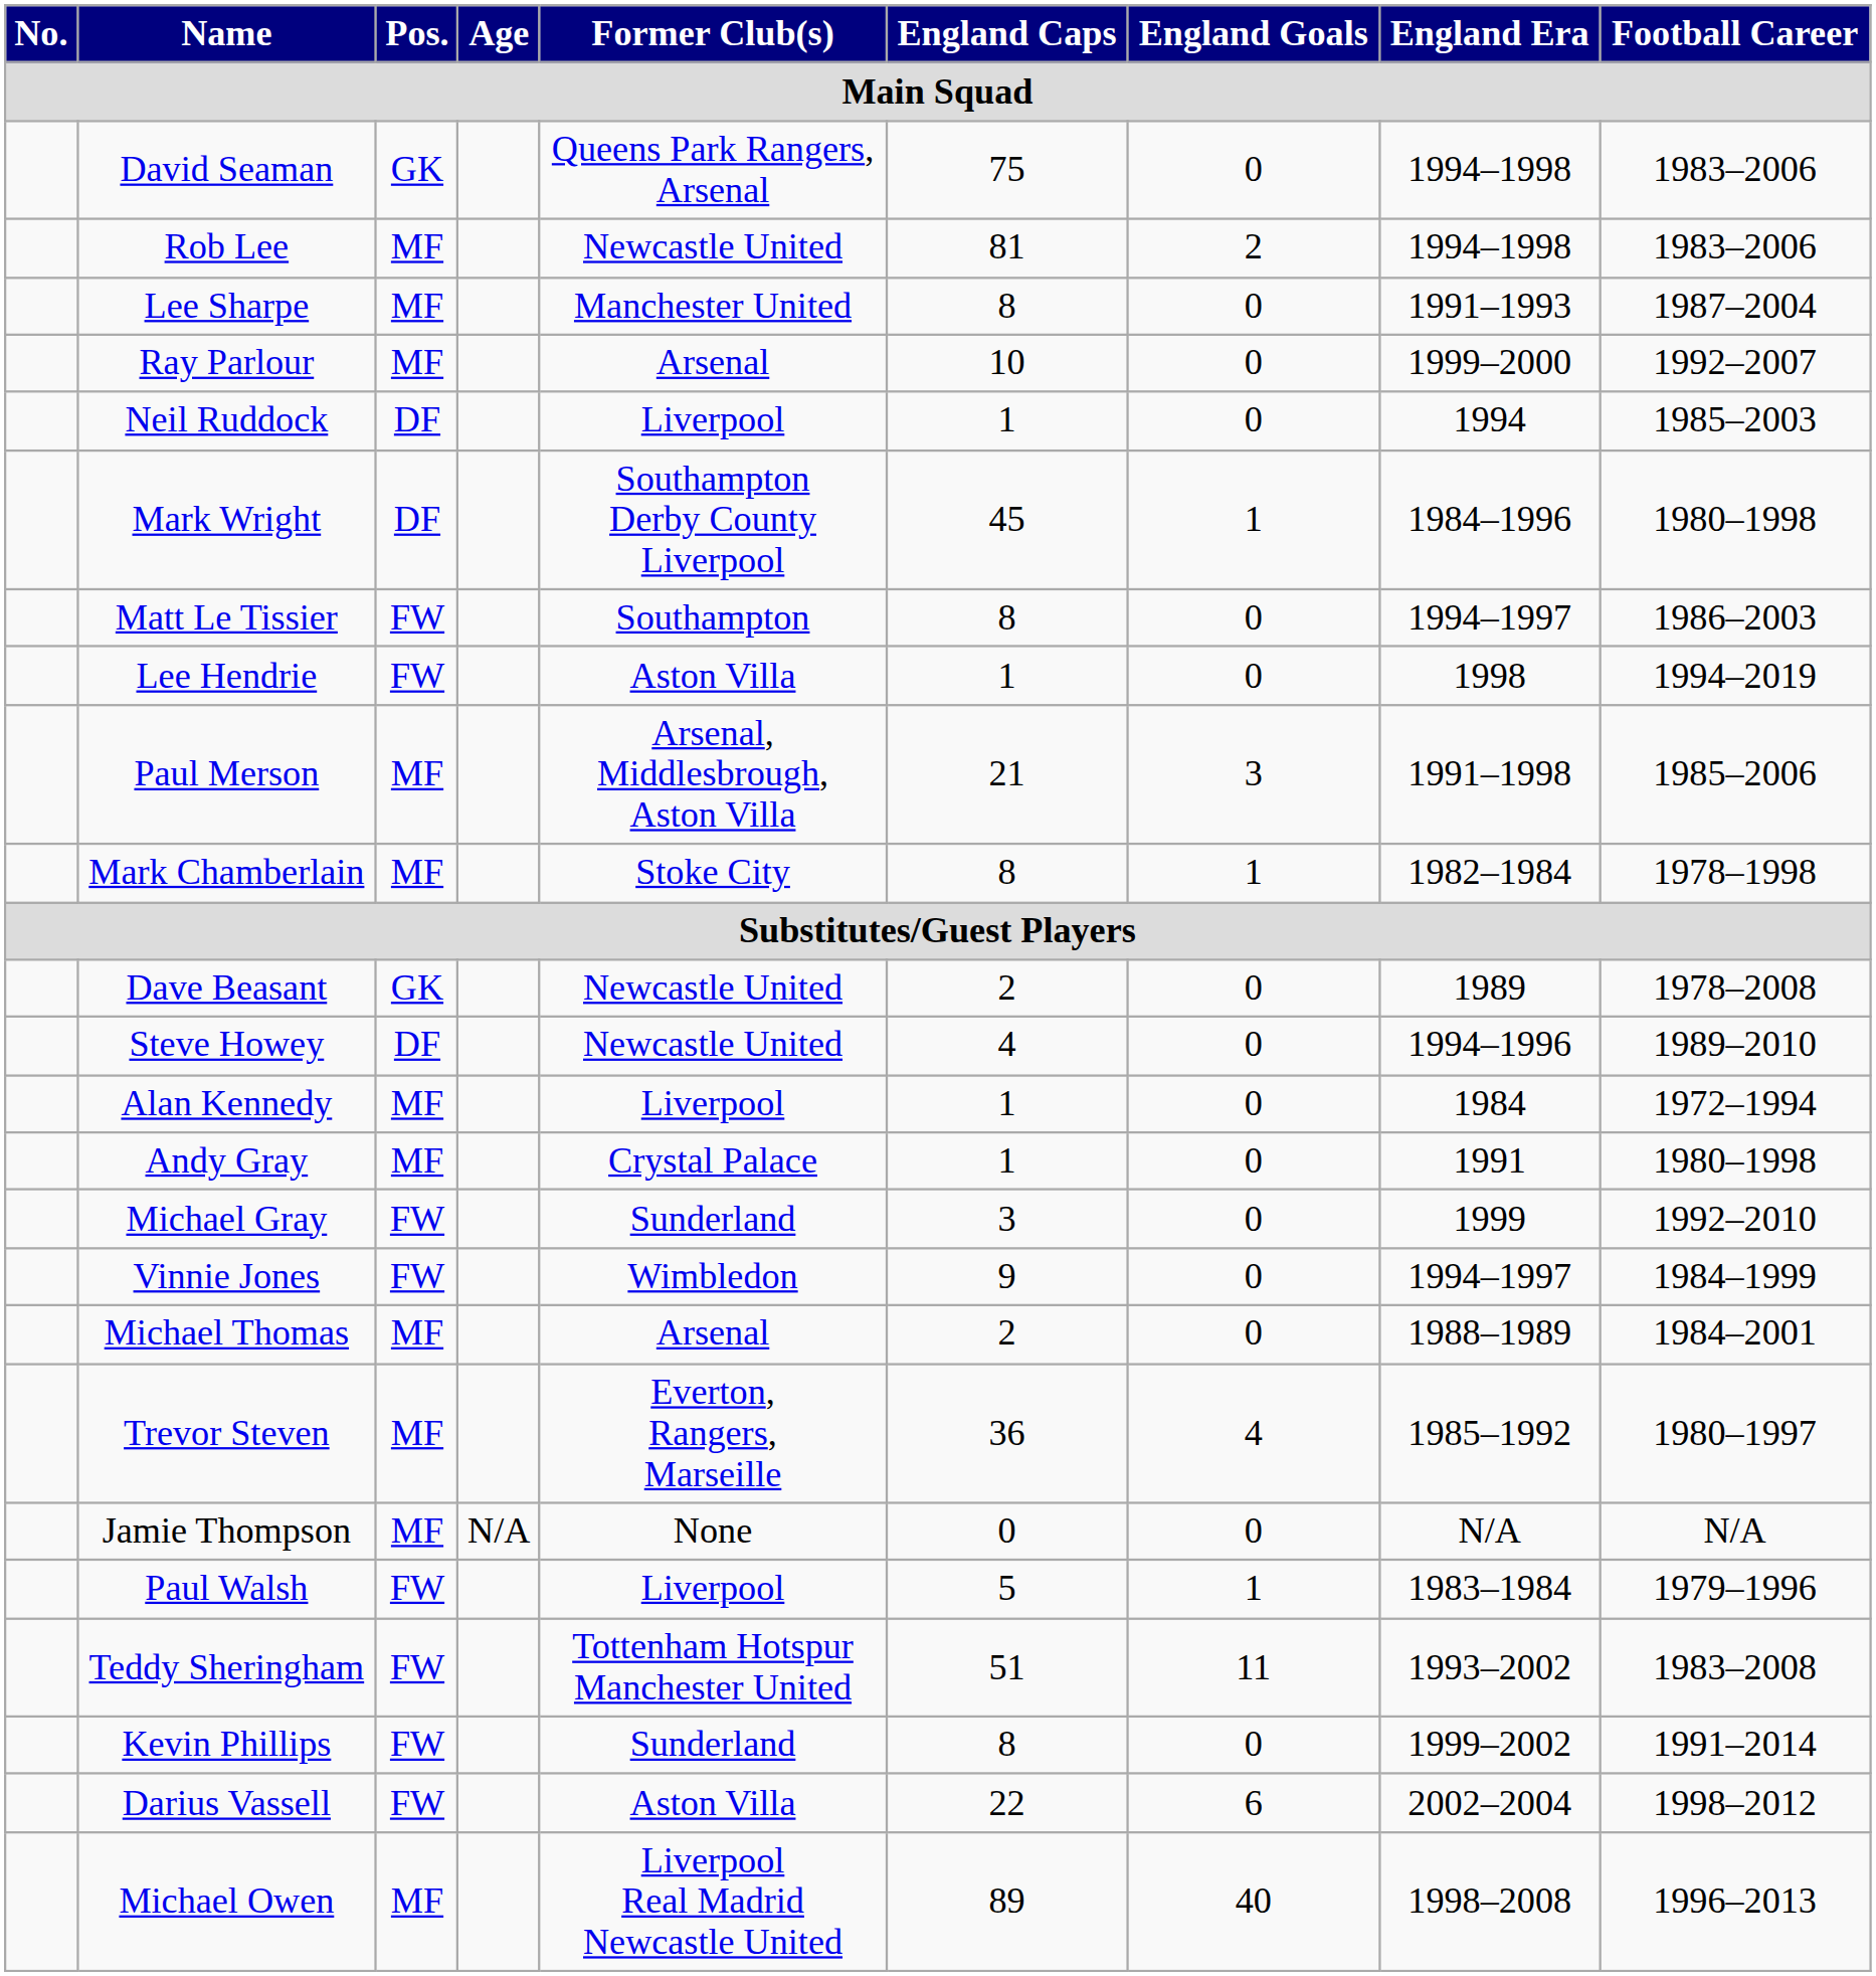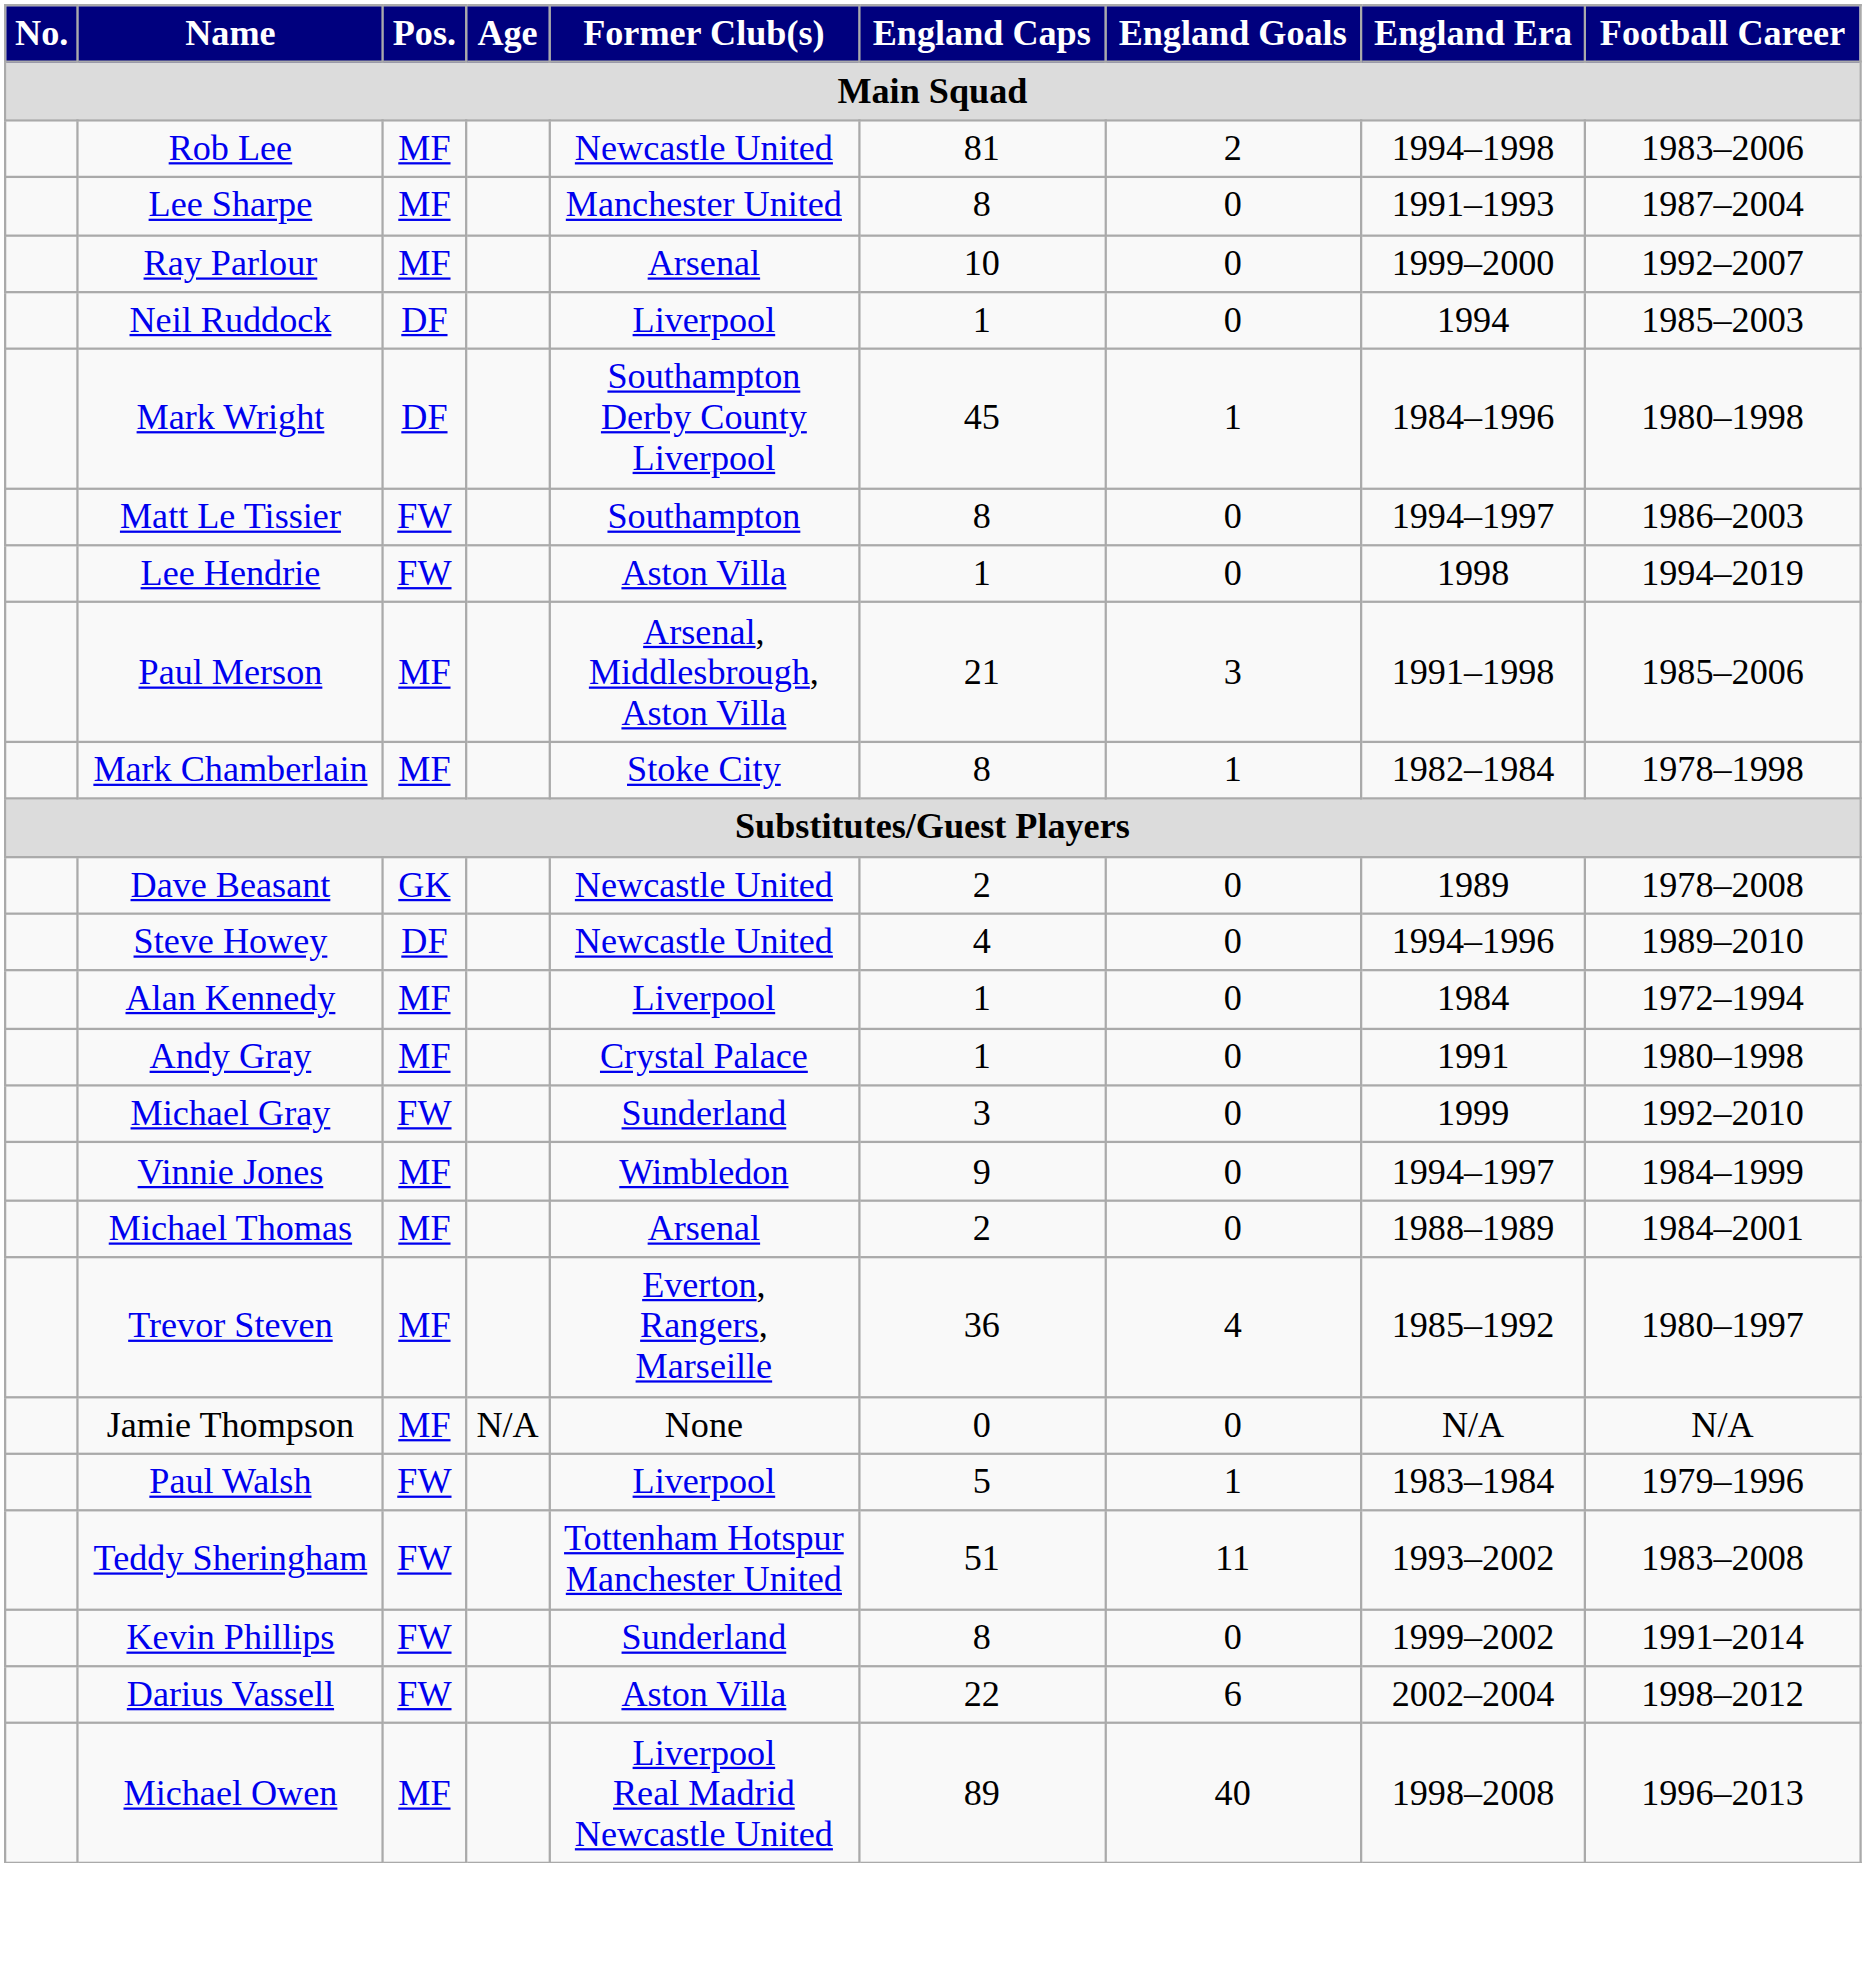- row: David Seaman | GK | Queens Park Rangers, Arsenal | 75 | 0 | 1994–1998 | 1983–2006
Vinnie Jones | Pos.: FW -> MF
